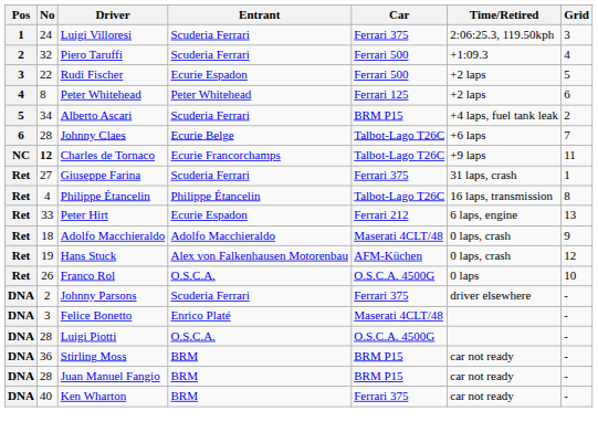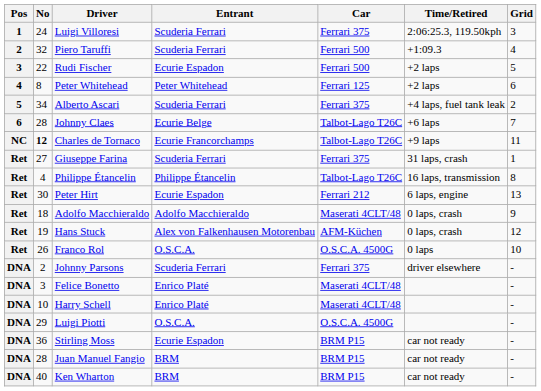Alberto Ascari | Car: BRM P15 -> Ferrari 375
Peter Hirt | No: 33 -> 30
+ row: DNA | 10 | Harry Schell | Enrico Platé | Maserati 4CLT/48 | -
Luigi Piotti | No: 28 -> 29
Stirling Moss | Entrant: BRM -> Ecurie Espadon
Ken Wharton | Car: Ferrari 375 -> BRM P15
